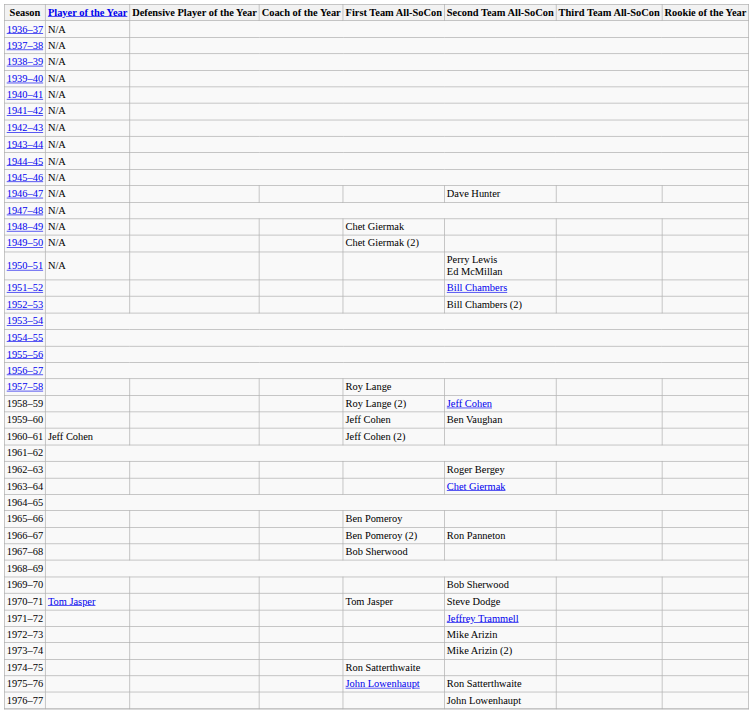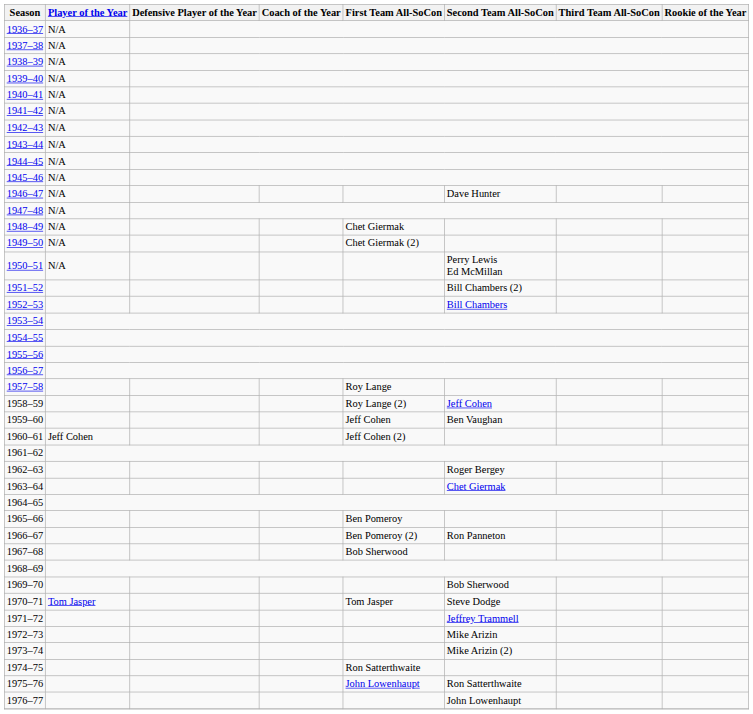1951–52 | Second Team All-SoCon: Bill Chambers -> Bill Chambers (2)
1952–53 | Second Team All-SoCon: Bill Chambers (2) -> Bill Chambers
